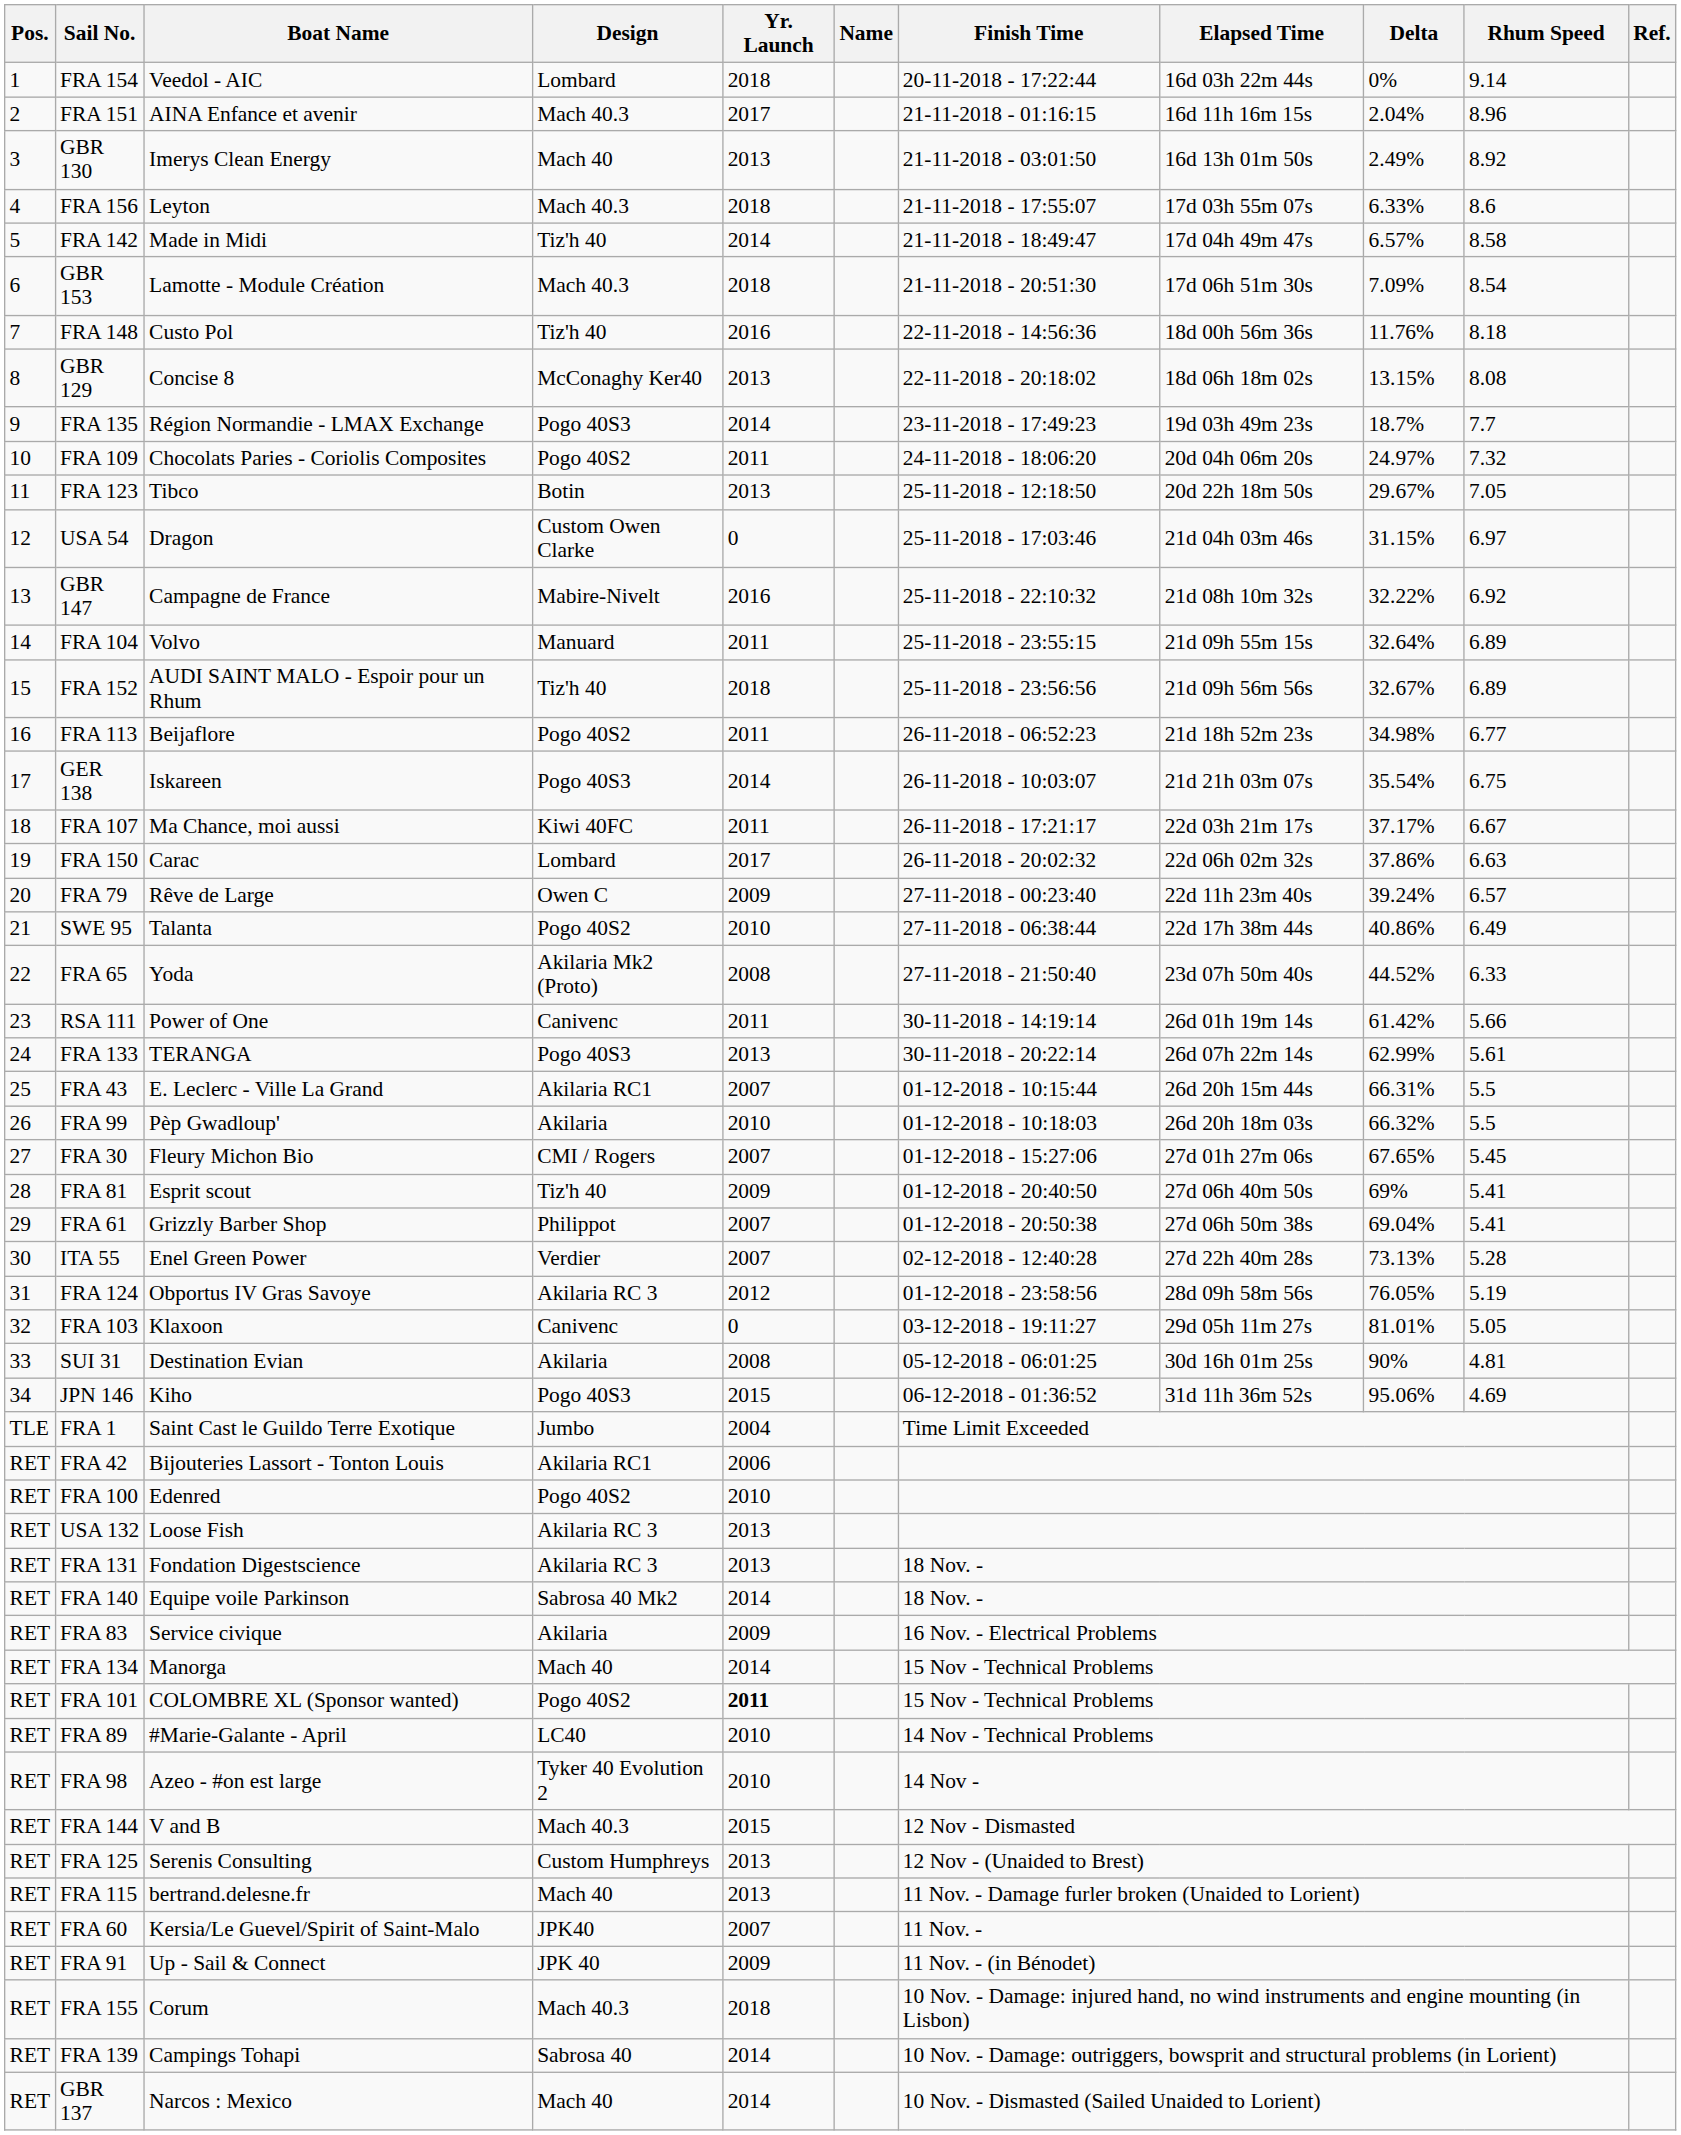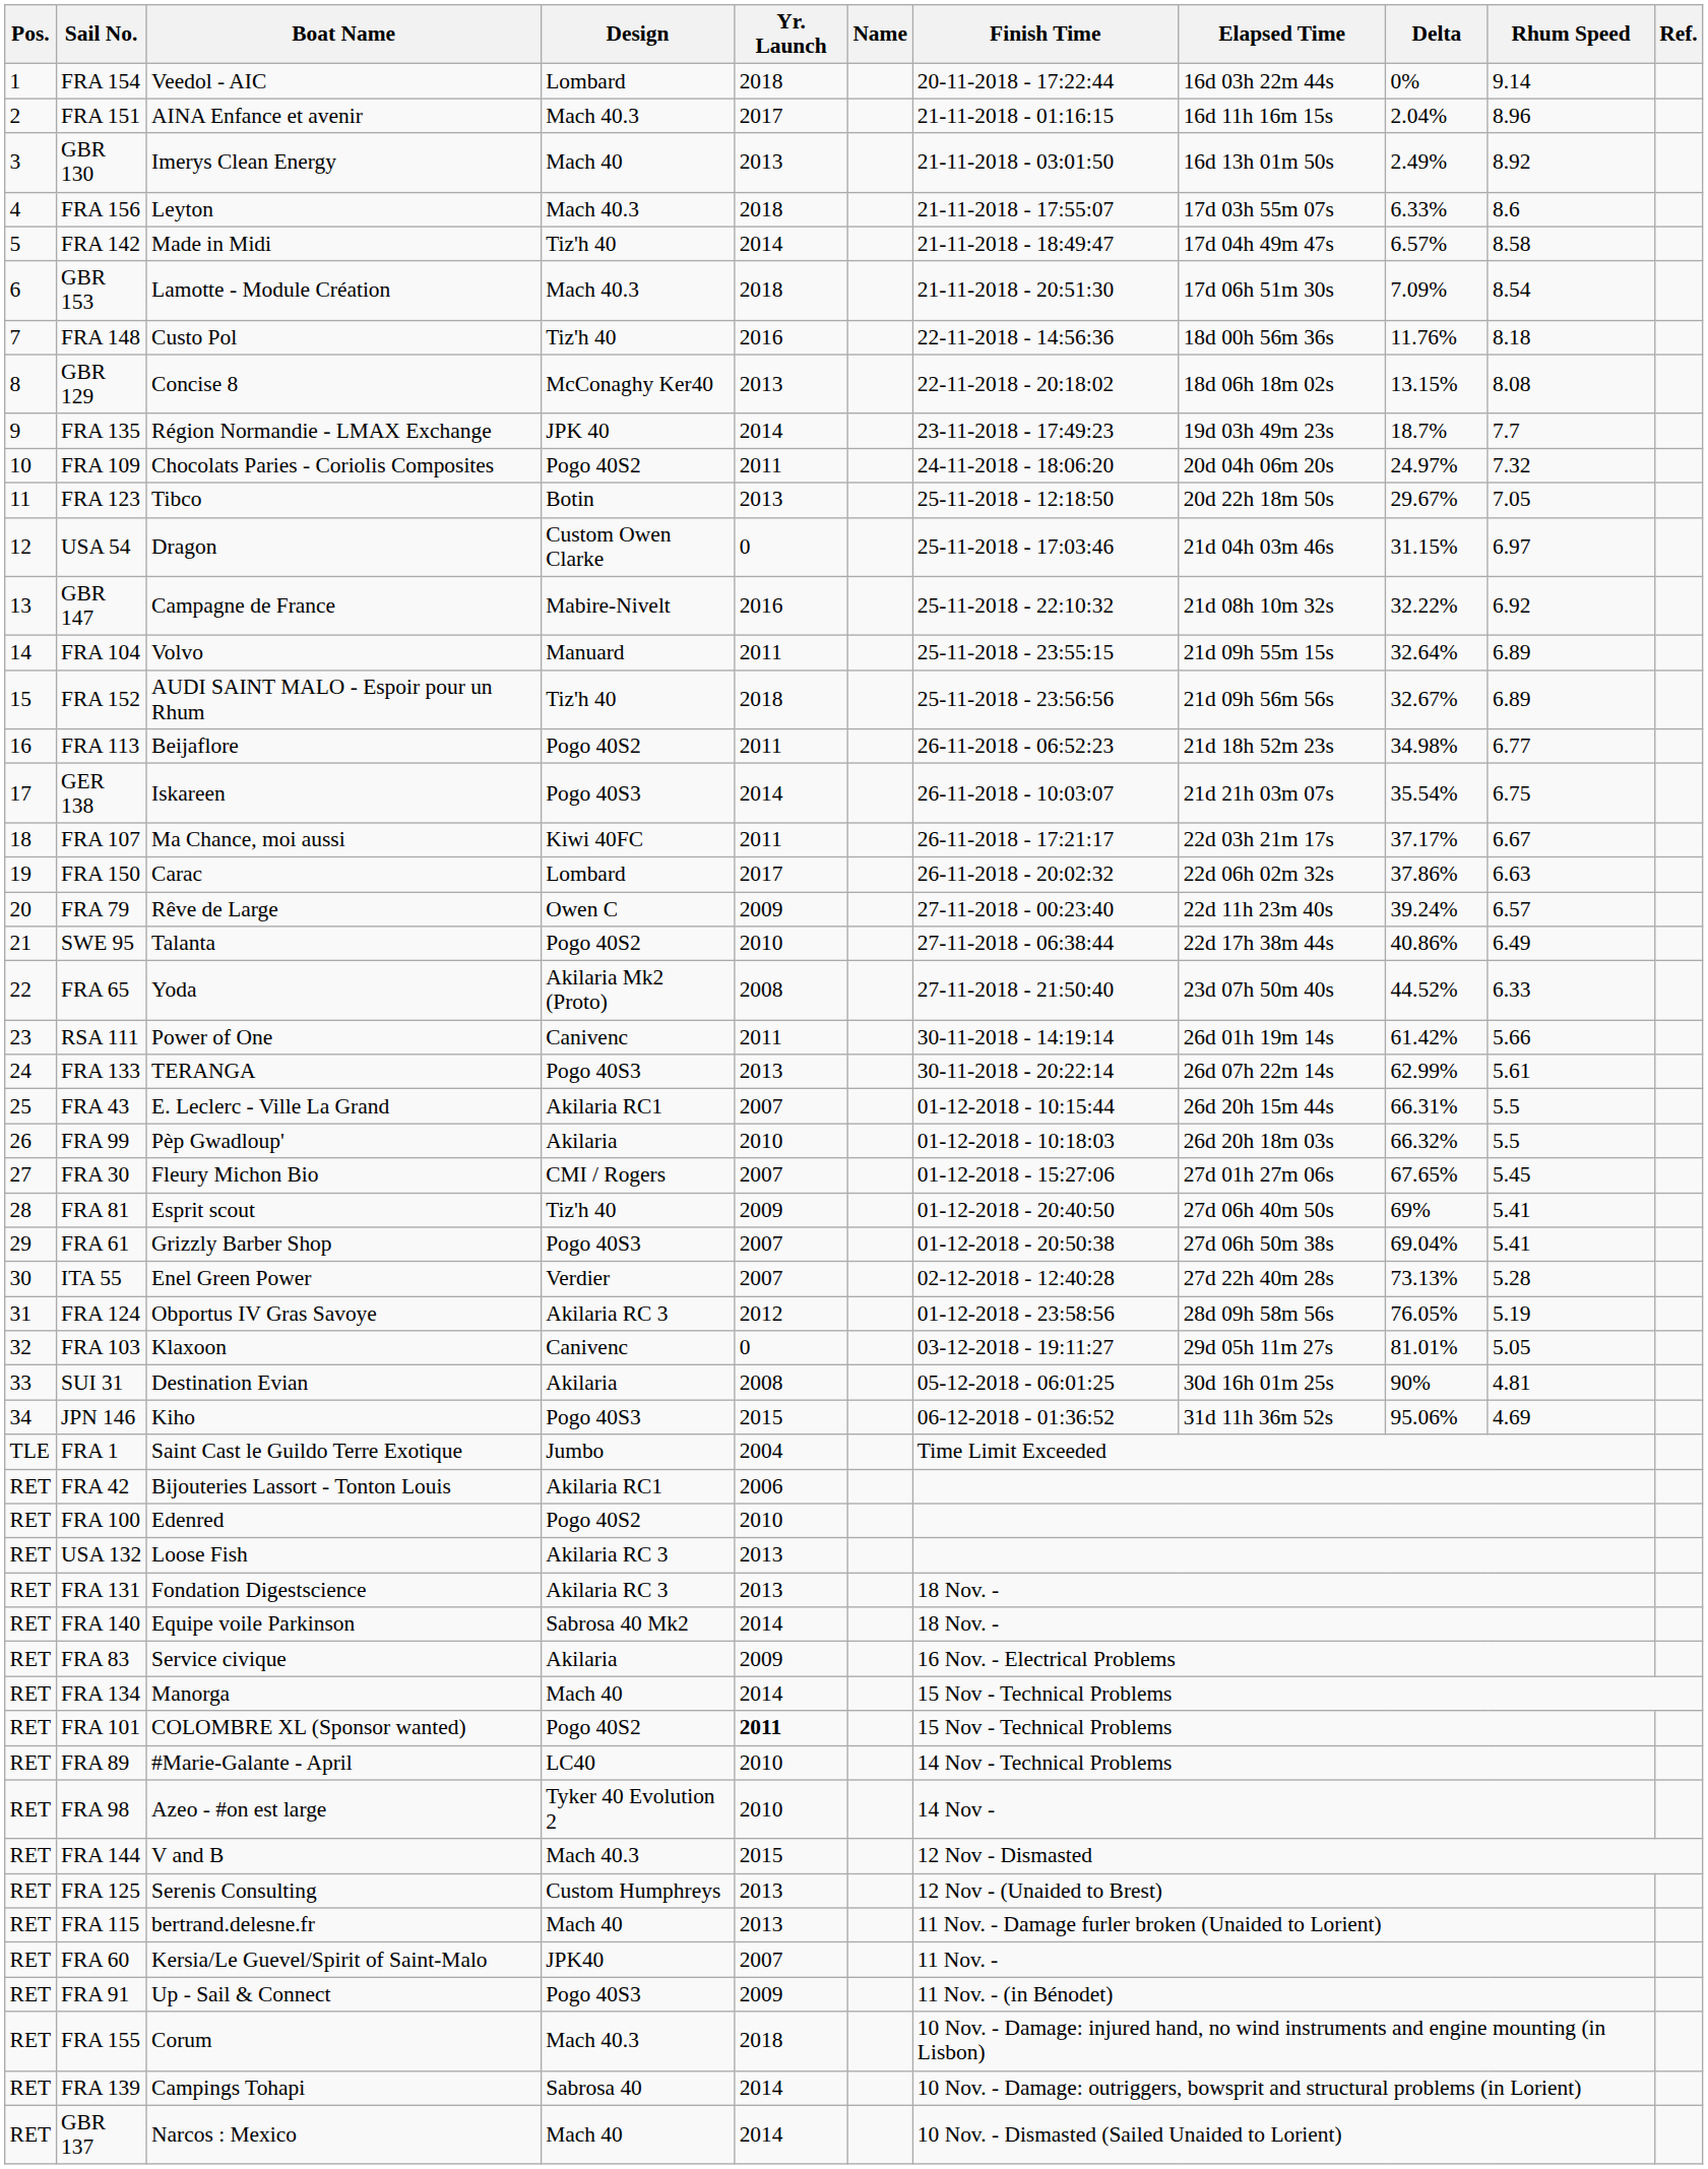FRA 135 | Design: Pogo 40S3 -> JPK 40
FRA 61 | Design: Philippot -> Pogo 40S3
FRA 91 | Design: JPK 40 -> Pogo 40S3
